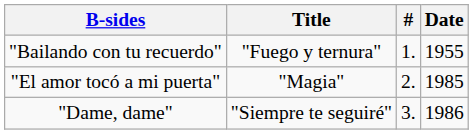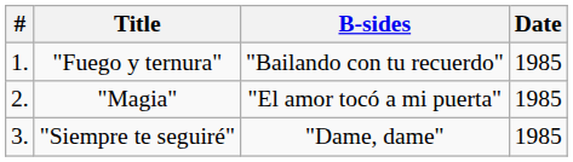columns swapped: # <-> B-sides
"Fuego y ternura" | Date: 1955 -> 1985
"Siempre te seguiré" | Date: 1986 -> 1985
